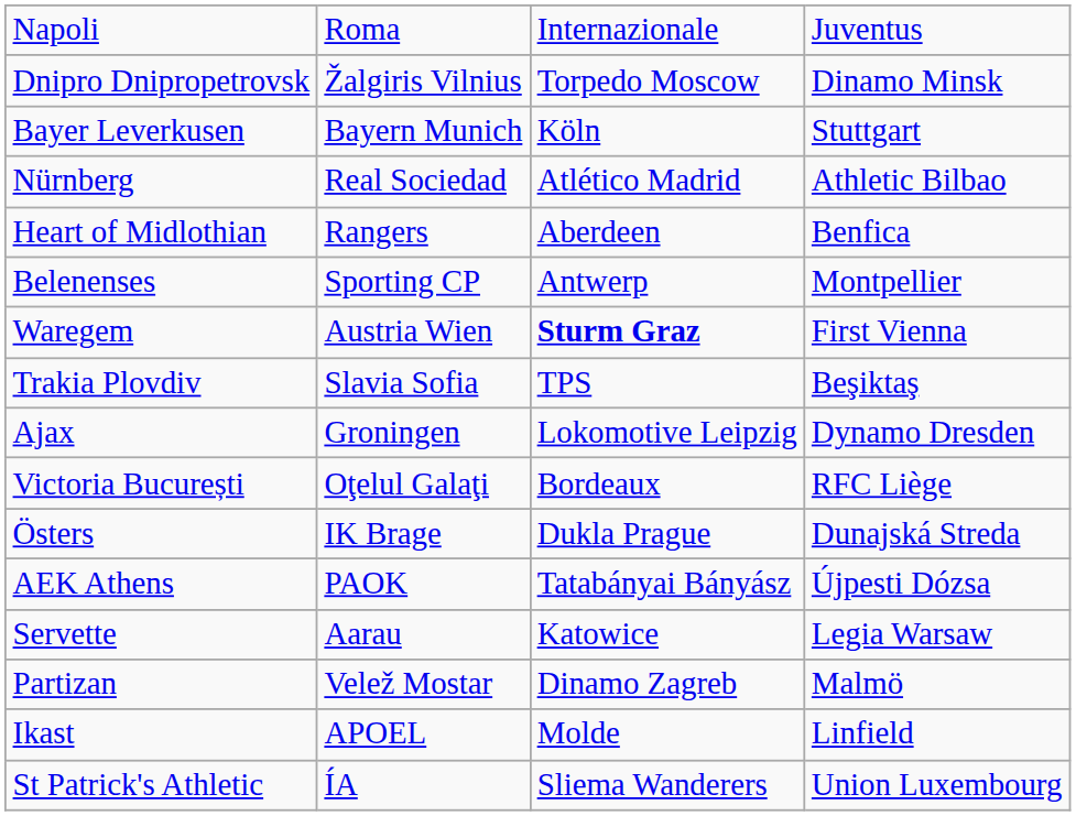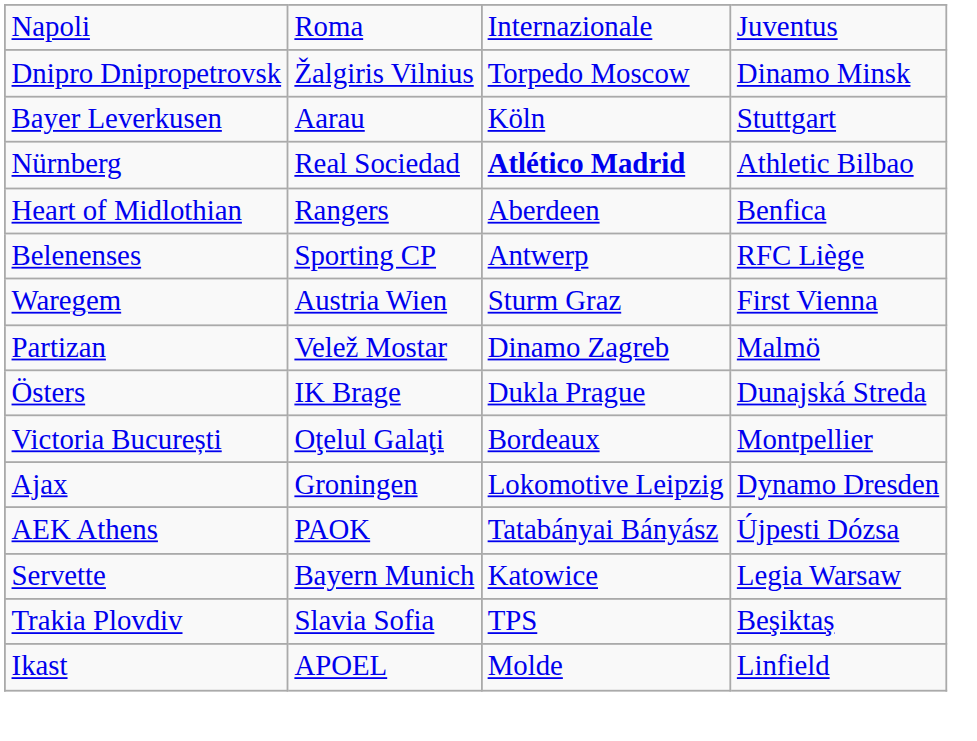Bayer Leverkusen | column 2: Bayern Munich -> Aarau
Nürnberg | column 3: normal -> bold
Belenenses | column 4: Montpellier -> RFC Liège
Waregem | column 3: bold -> normal
rows swapped: Partizan <-> Trakia Plovdiv
rows swapped: Östers <-> Ajax
Victoria București | column 4: RFC Liège -> Montpellier
Servette | column 2: Aarau -> Bayern Munich
- row: St Patrick's Athletic | ÍA | Sliema Wanderers | Union Luxembourg
